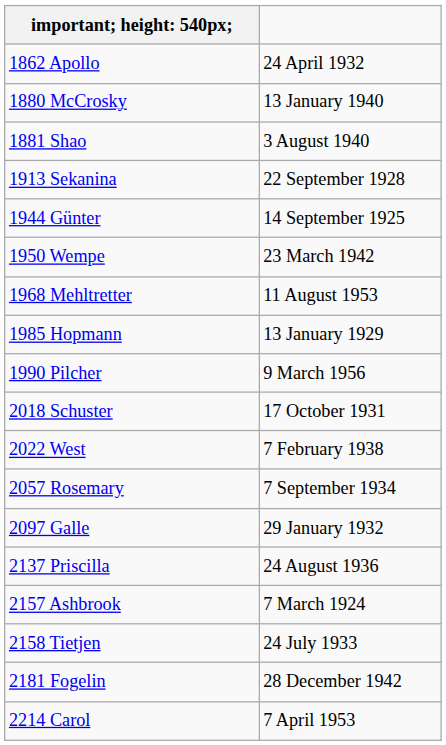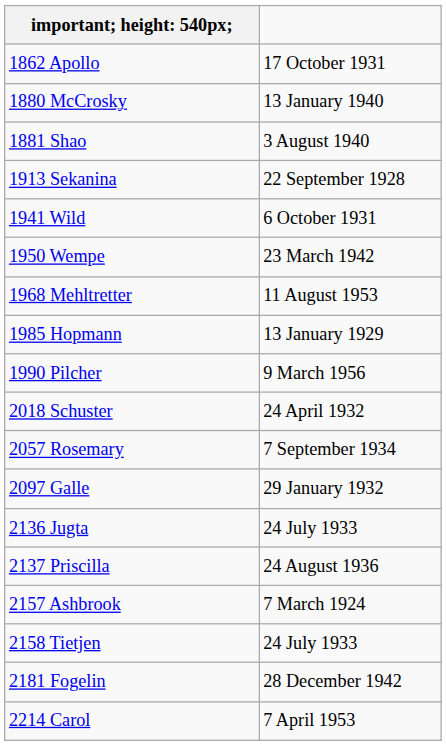1862 Apollo | column 2: 24 April 1932 -> 17 October 1931
+ row: 1941 Wild | 6 October 1931
- row: 1944 Günter | 14 September 1925
2018 Schuster | column 2: 17 October 1931 -> 24 April 1932
- row: 2022 West | 7 February 1938
+ row: 2136 Jugta | 24 July 1933
